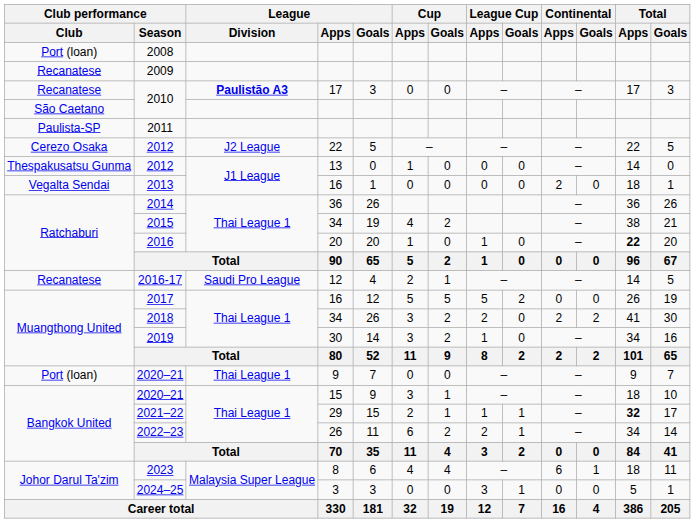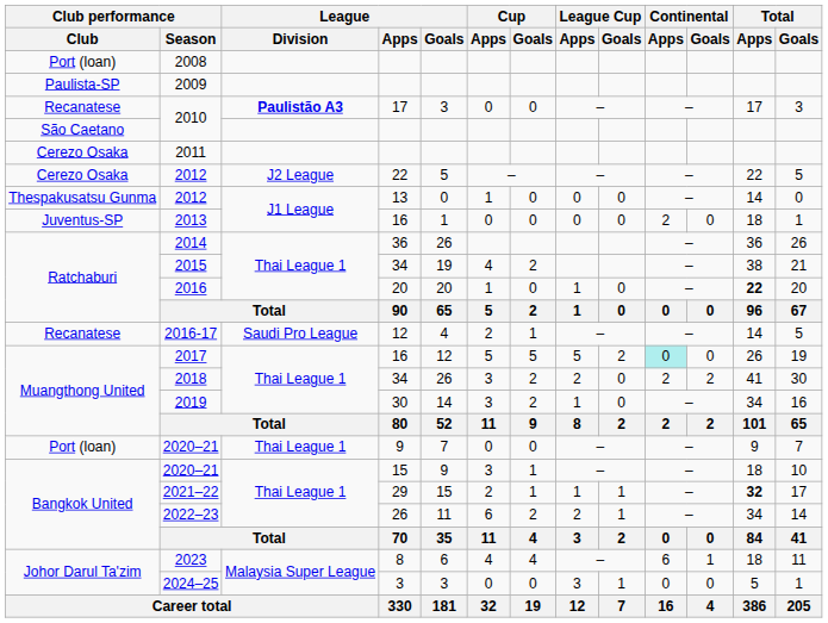2009 | Club performance / Club: Recanatese -> Paulista-SP
2011 | Club performance / Club: Paulista-SP -> Cerezo Osaka
2013 | Club performance / Club: Vegalta Sendai -> Juventus-SP
2017 | Continental / Apps: no background -> paleturquoise background
